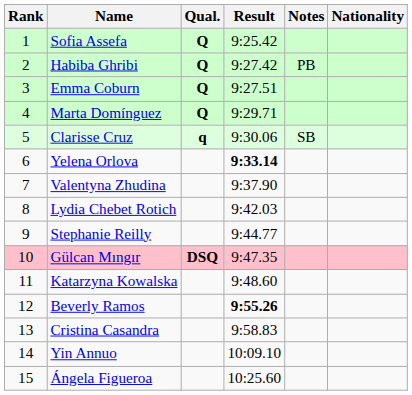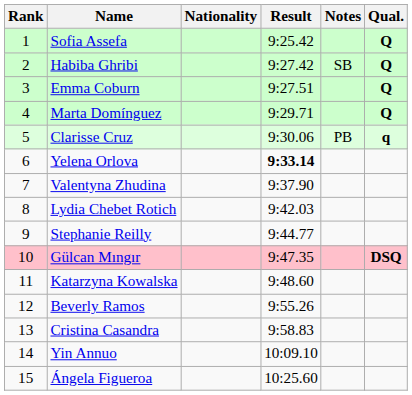columns swapped: Nationality <-> Qual.
Habiba Ghribi | Notes: PB -> SB
Clarisse Cruz | Notes: SB -> PB
Beverly Ramos | Result: bold -> normal
